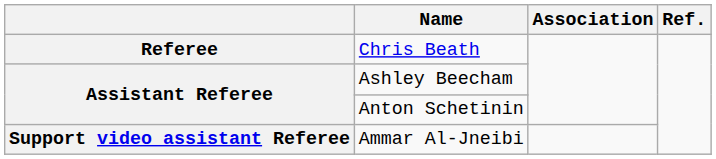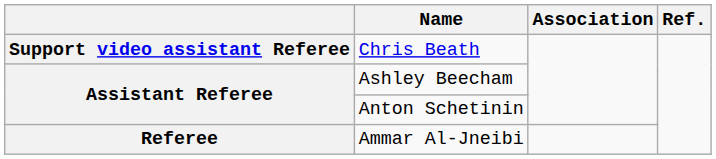Chris Beath | column 1: Referee -> Support video assistant Referee
Ammar Al-Jneibi | column 1: Support video assistant Referee -> Referee
